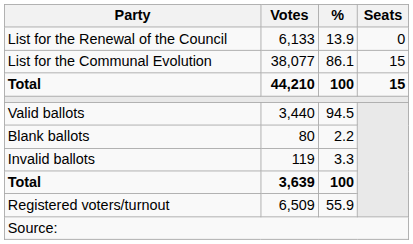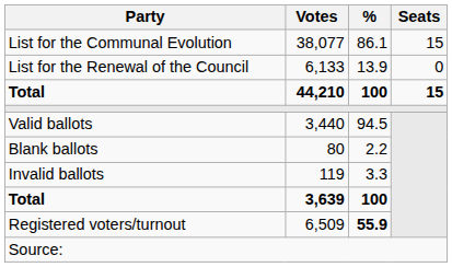rows swapped: List for the Communal Evolution <-> List for the Renewal of the Council
Registered voters/turnout | %: normal -> bold
